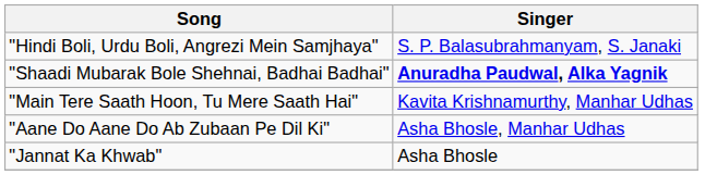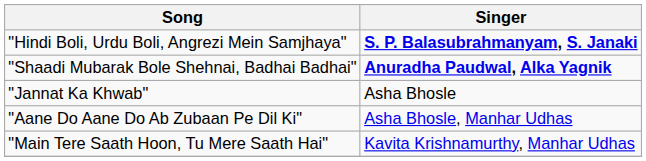"Hindi Boli, Urdu Boli, Angrezi Mein Samjhaya" | Singer: normal -> bold
rows swapped: "Main Tere Saath Hoon, Tu Mere Saath Hai" <-> "Jannat Ka Khwab"
